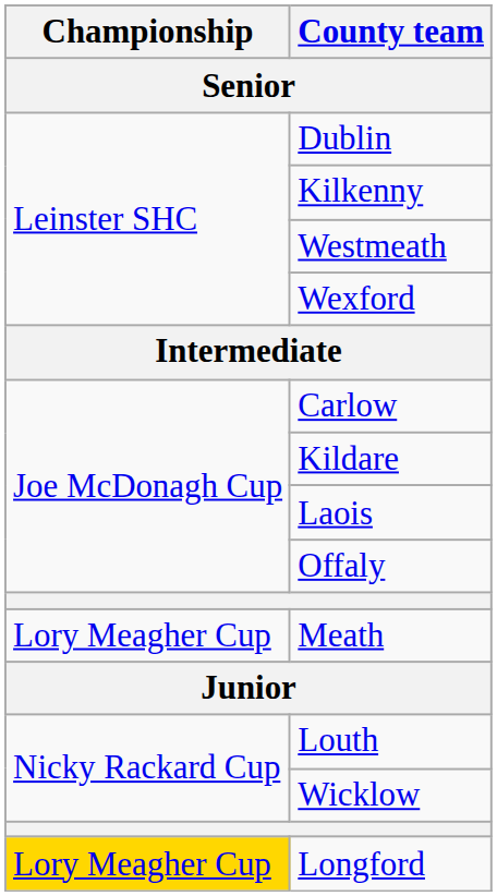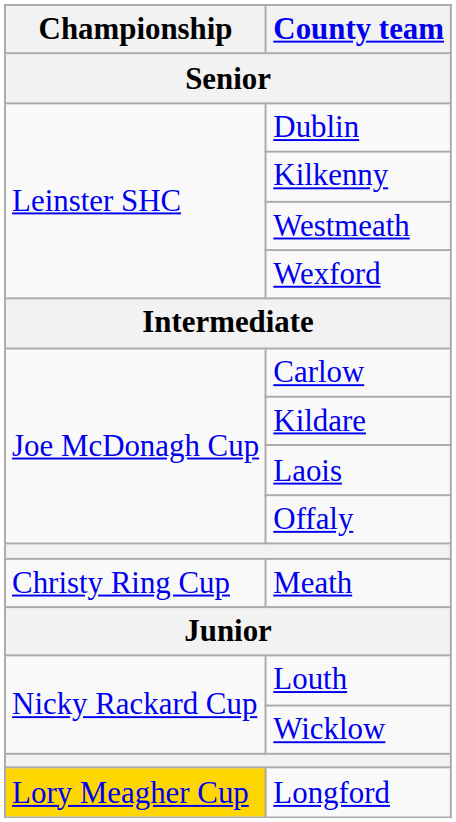Meath | Championship: Lory Meagher Cup -> Christy Ring Cup
